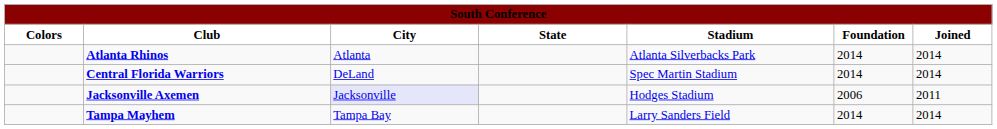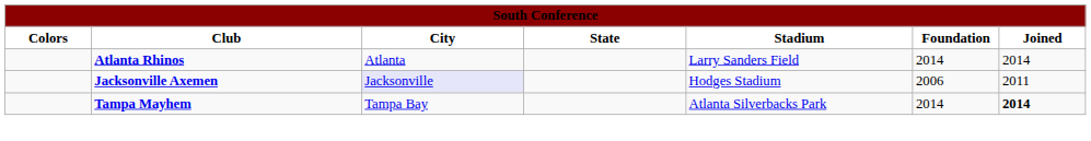Atlanta Rhinos | Stadium: Atlanta Silverbacks Park -> Larry Sanders Field
- row: Central Florida Warriors | DeLand | Spec Martin Stadium | 2014 | 2014
Tampa Mayhem | Stadium: Larry Sanders Field -> Atlanta Silverbacks Park
Tampa Mayhem | Joined: normal -> bold
